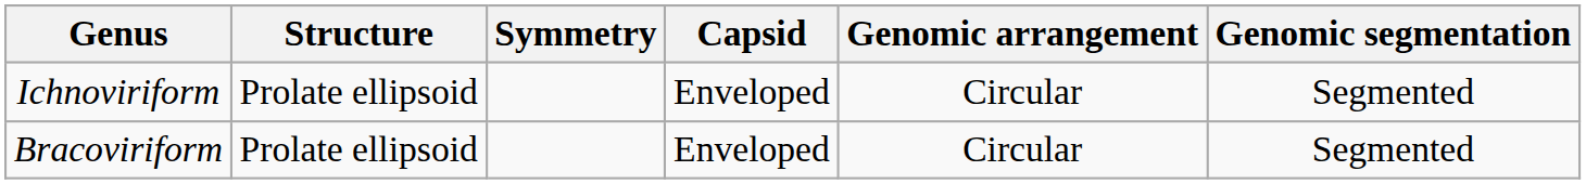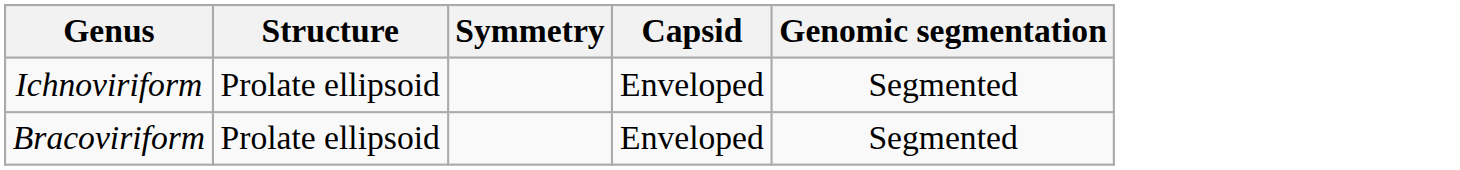- column: Genomic arrangement | Circular | Circular
